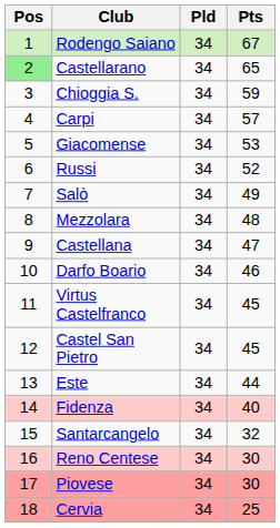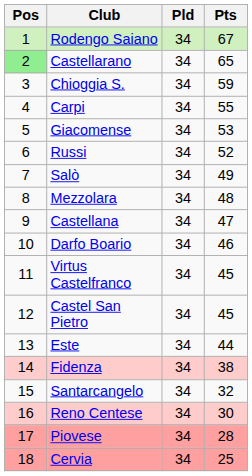Carpi | Pts: 57 -> 55
Fidenza | Pts: 40 -> 38
Piovese | Pts: 30 -> 28
